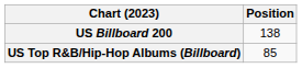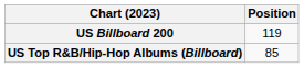US Billboard 200 | Position: 138 -> 119
